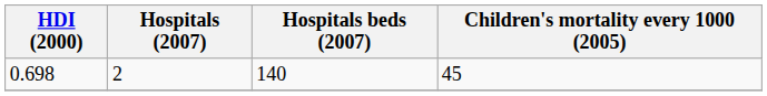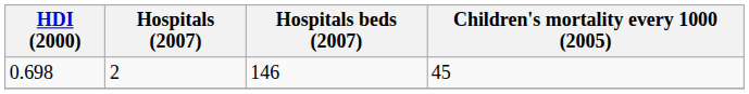0.698 | Hospitals beds (2007): 140 -> 146
